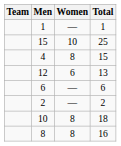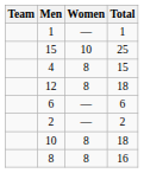12 | Women: 6 -> 8
12 | Total: 13 -> 18
